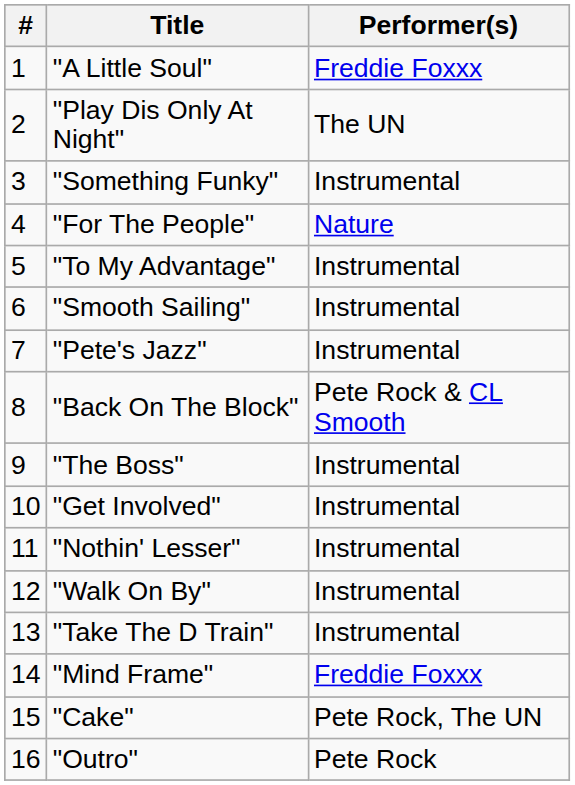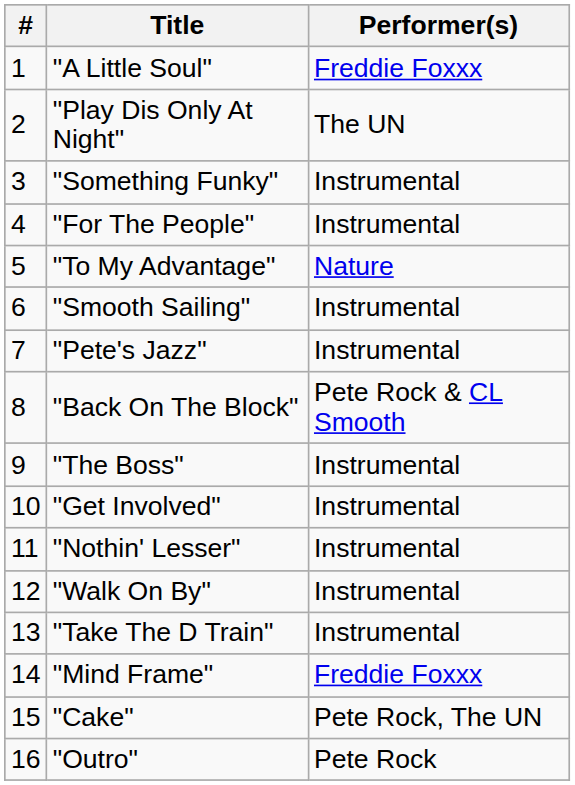"For The People" | Performer(s): Nature -> Instrumental
"To My Advantage" | Performer(s): Instrumental -> Nature
